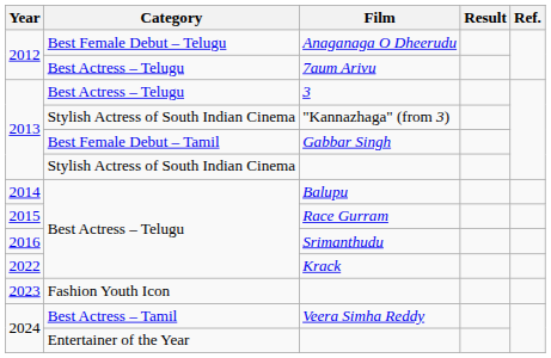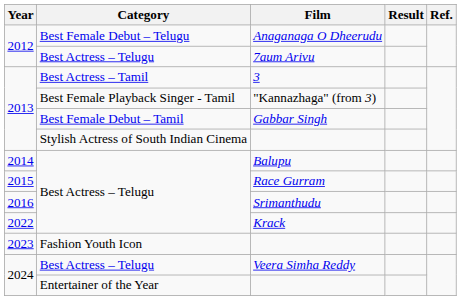3 | Category: Best Actress – Telugu -> Best Actress – Tamil
"Kannazhaga" (from 3) | Category: Stylish Actress of South Indian Cinema -> Best Female Playback Singer - Tamil
Veera Simha Reddy | Category: Best Actress – Tamil -> Best Actress – Telugu
